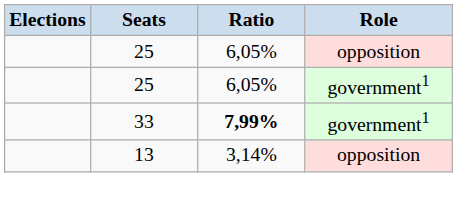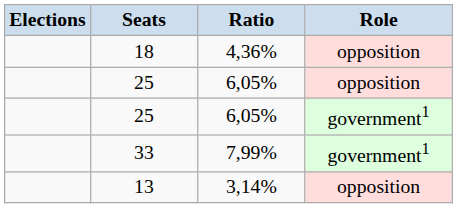+ row: 18 | 4,36% | opposition
33 | Ratio: bold -> normal
